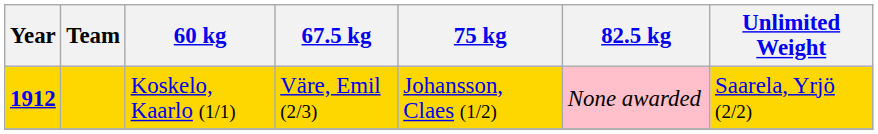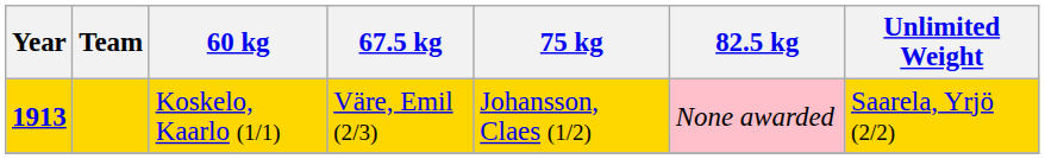Koskelo, Kaarlo (1/1) | Year: 1912 -> 1913
